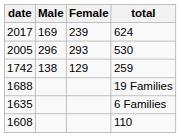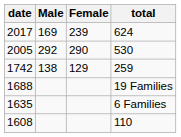2005 | Male: 296 -> 292
2005 | Female: 293 -> 290
